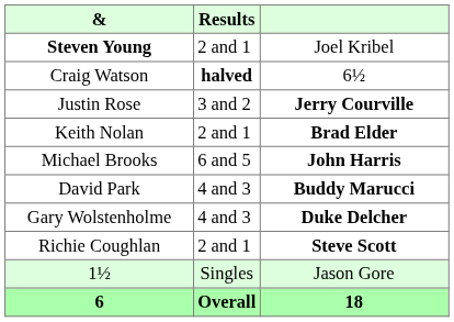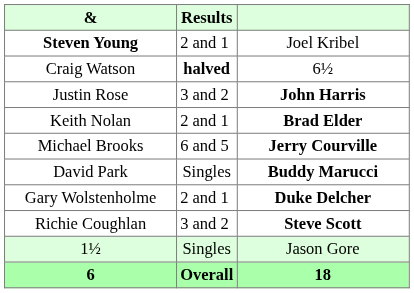Justin Rose | column 3: Jerry Courville -> John Harris
Michael Brooks | column 3: John Harris -> Jerry Courville
David Park | Results: 4 and 3 -> Singles
Gary Wolstenholme | Results: 4 and 3 -> 2 and 1
Richie Coughlan | Results: 2 and 1 -> 3 and 2
